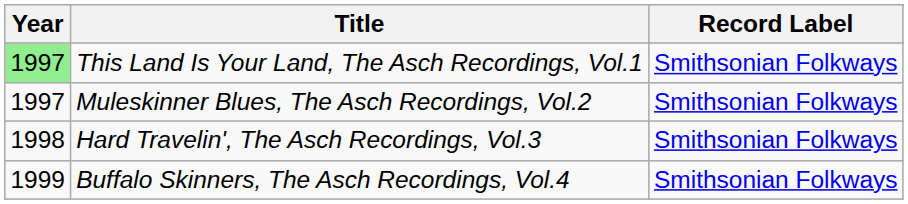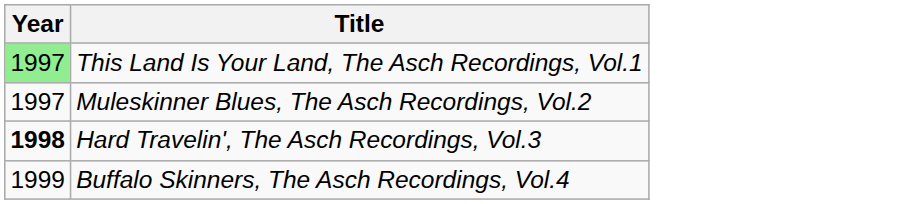- column: Record Label | Smithsonian Folkways | Smithsonian Folkways | Smithsonian Folkways | Smithsonian Folkways
Hard Travelin', The Asch Recordings, Vol.3 | Year: normal -> bold
